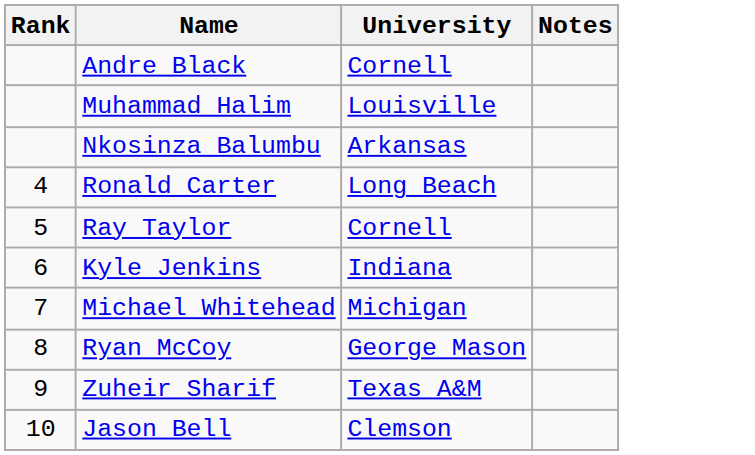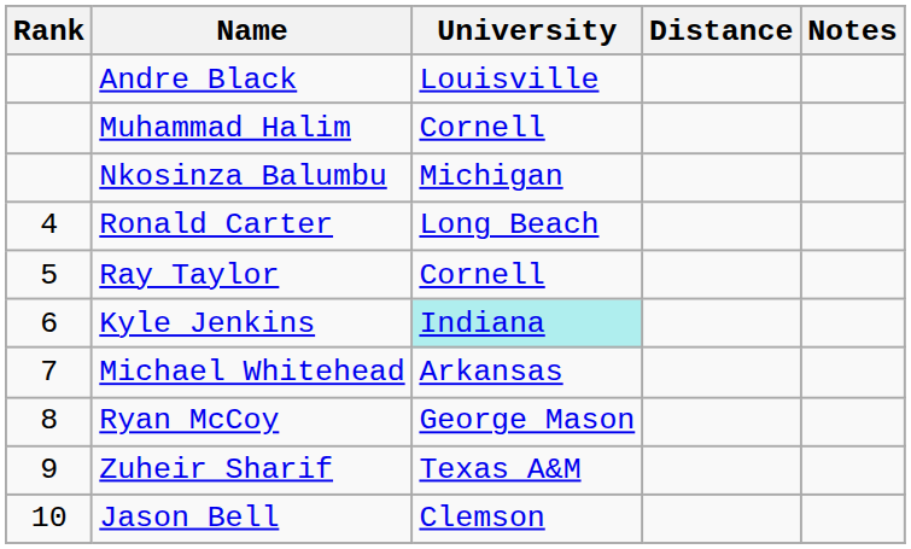+ column: Distance
Andre Black | University: Cornell -> Louisville
Muhammad Halim | University: Louisville -> Cornell
Nkosinza Balumbu | University: Arkansas -> Michigan
Kyle Jenkins | University: no background -> paleturquoise background
Michael Whitehead | University: Michigan -> Arkansas
